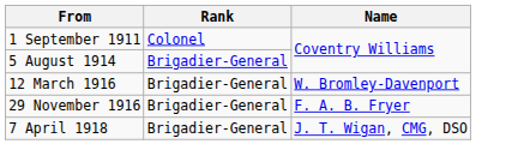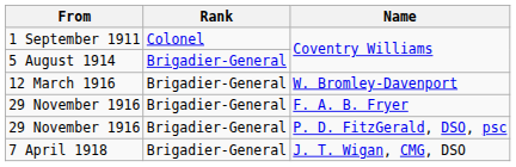+ row: 29 November 1916 | Brigadier-General | P. D. FitzGerald, DSO, psc
